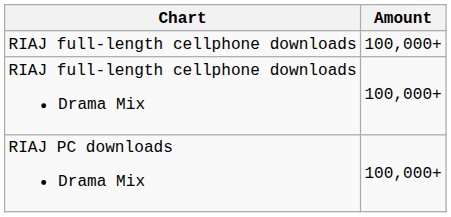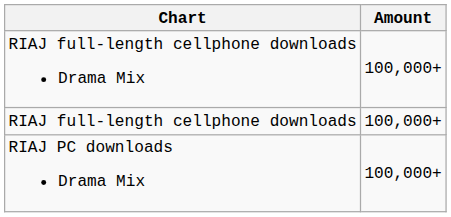rows swapped: RIAJ full-length cellphone downloads <-> RIAJ full-length cellphone downloads Drama Mix
